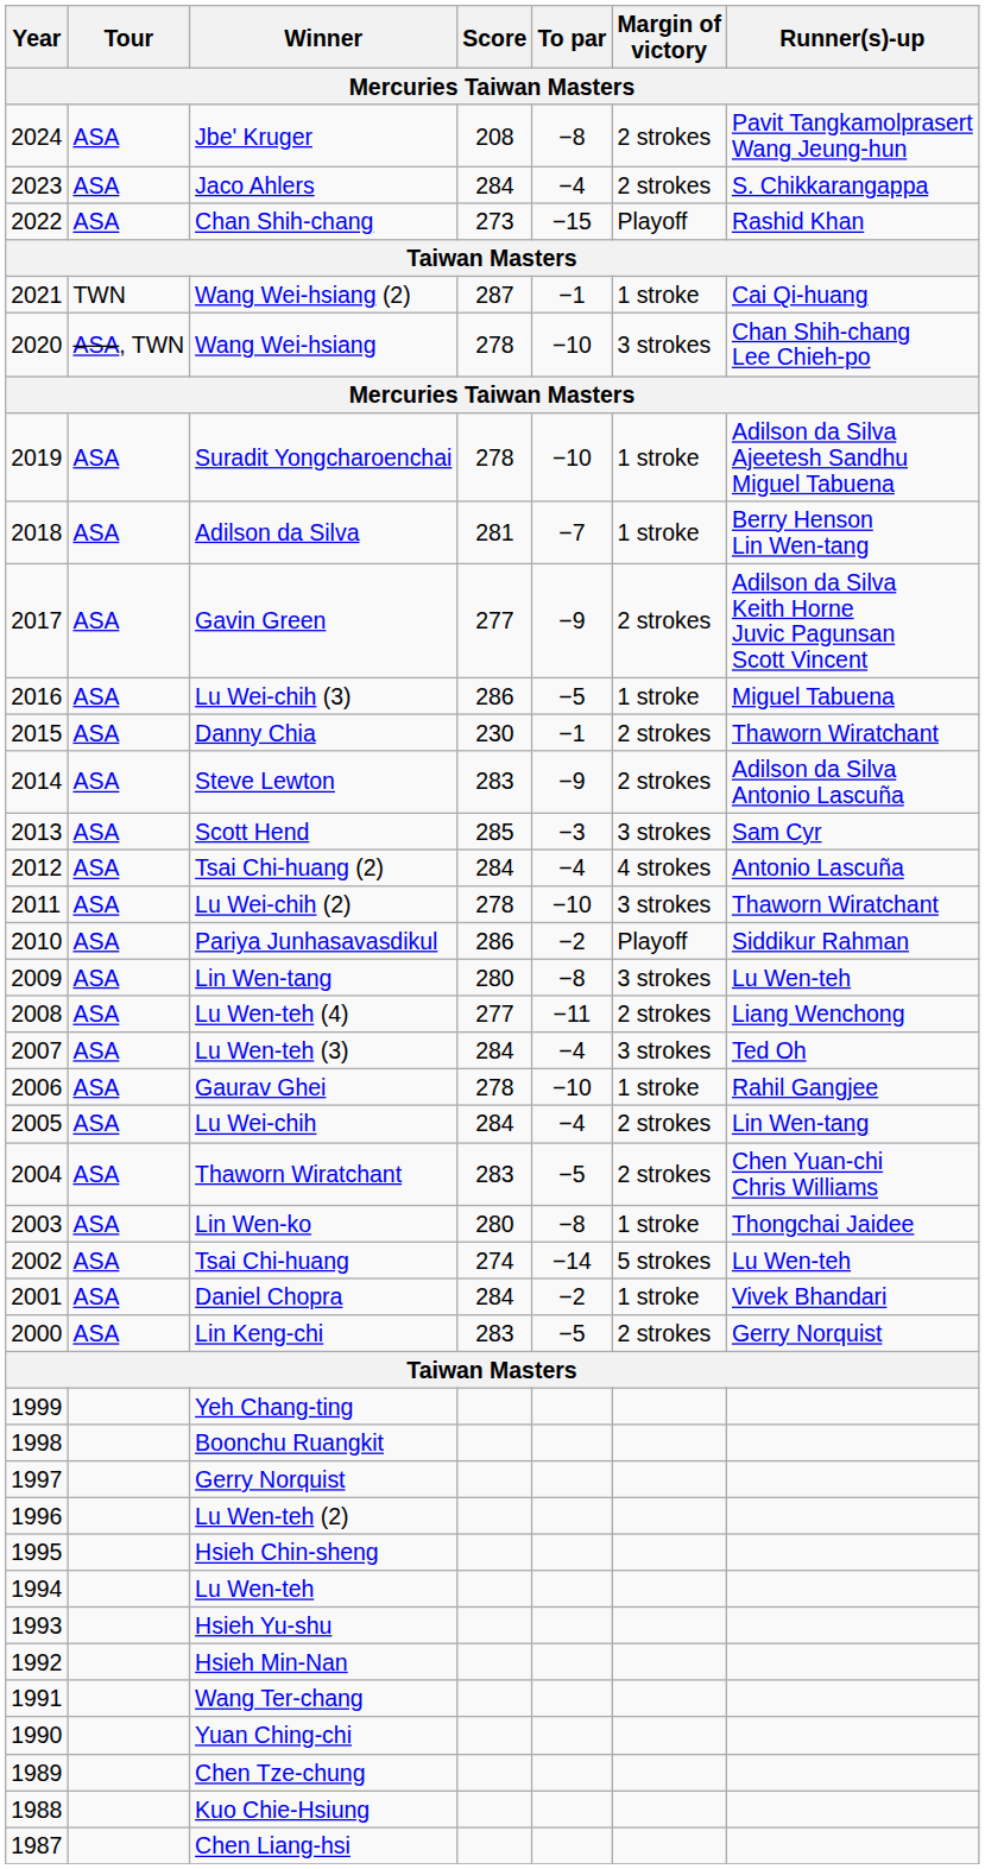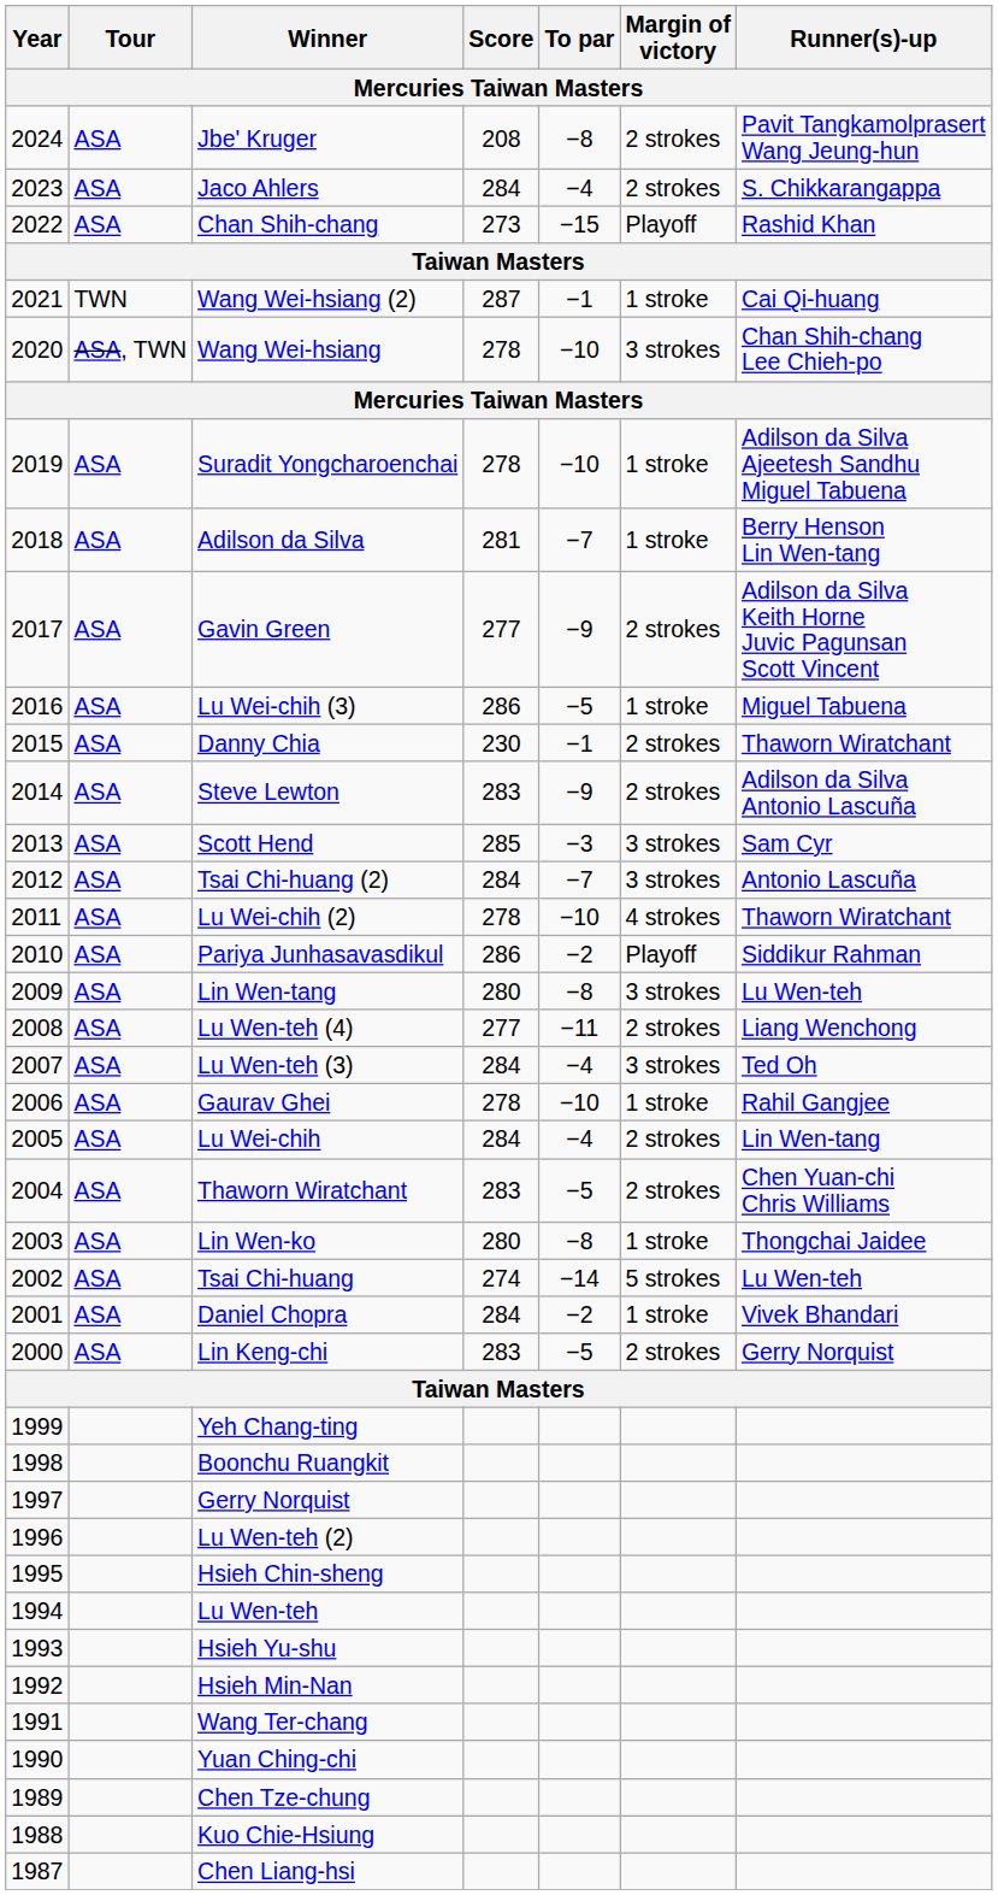Tsai Chi-huang (2) | To par: −4 -> −7
Tsai Chi-huang (2) | Margin of victory: 4 strokes -> 3 strokes
Lu Wei-chih (2) | Margin of victory: 3 strokes -> 4 strokes
